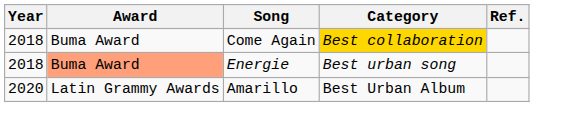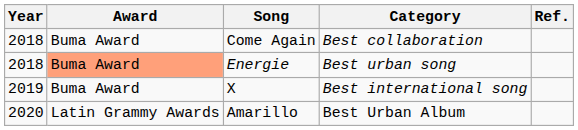Come Again | Category: gold background -> no background
+ row: 2019 | Buma Award | X | Best international song
